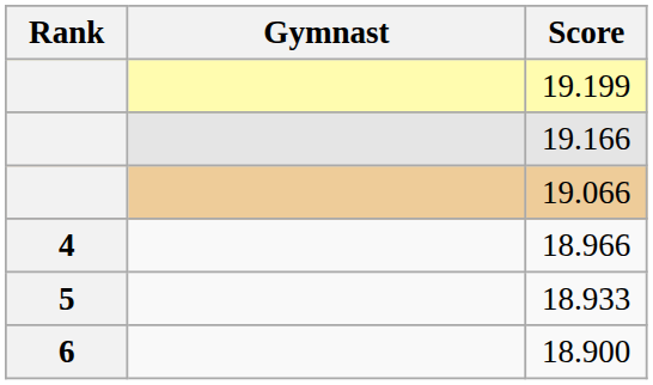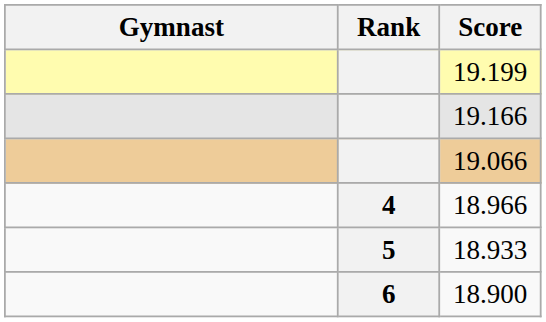columns swapped: Rank <-> Gymnast
